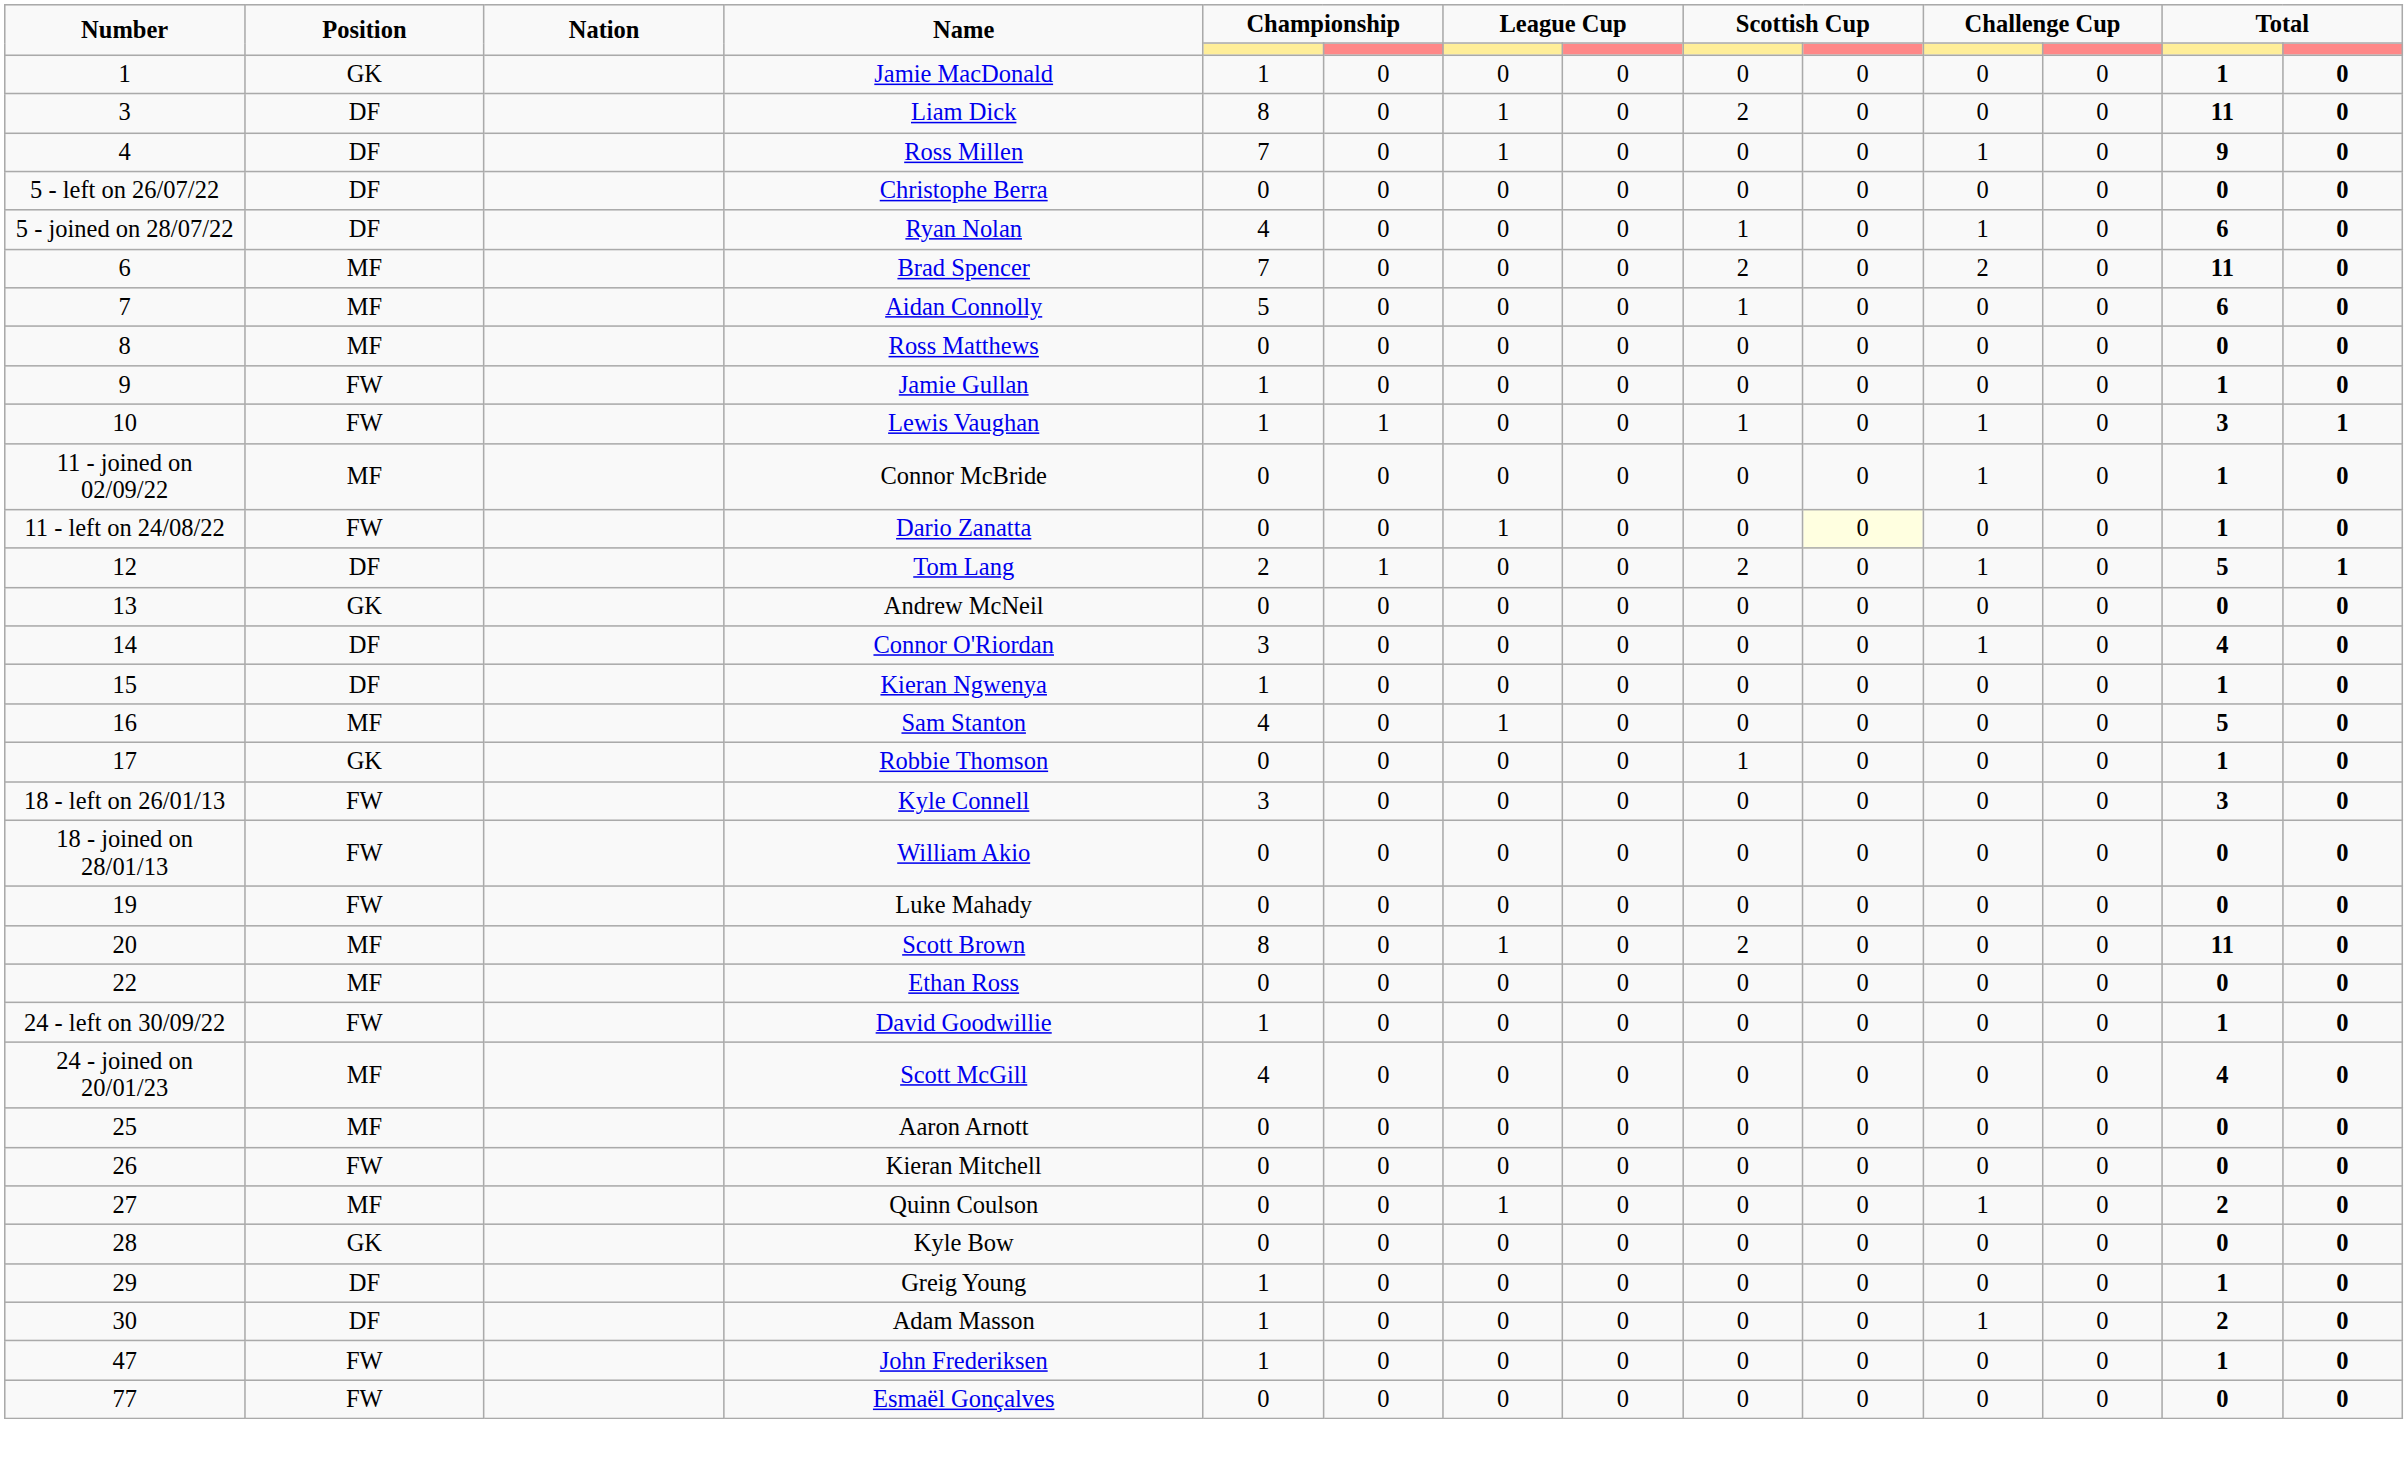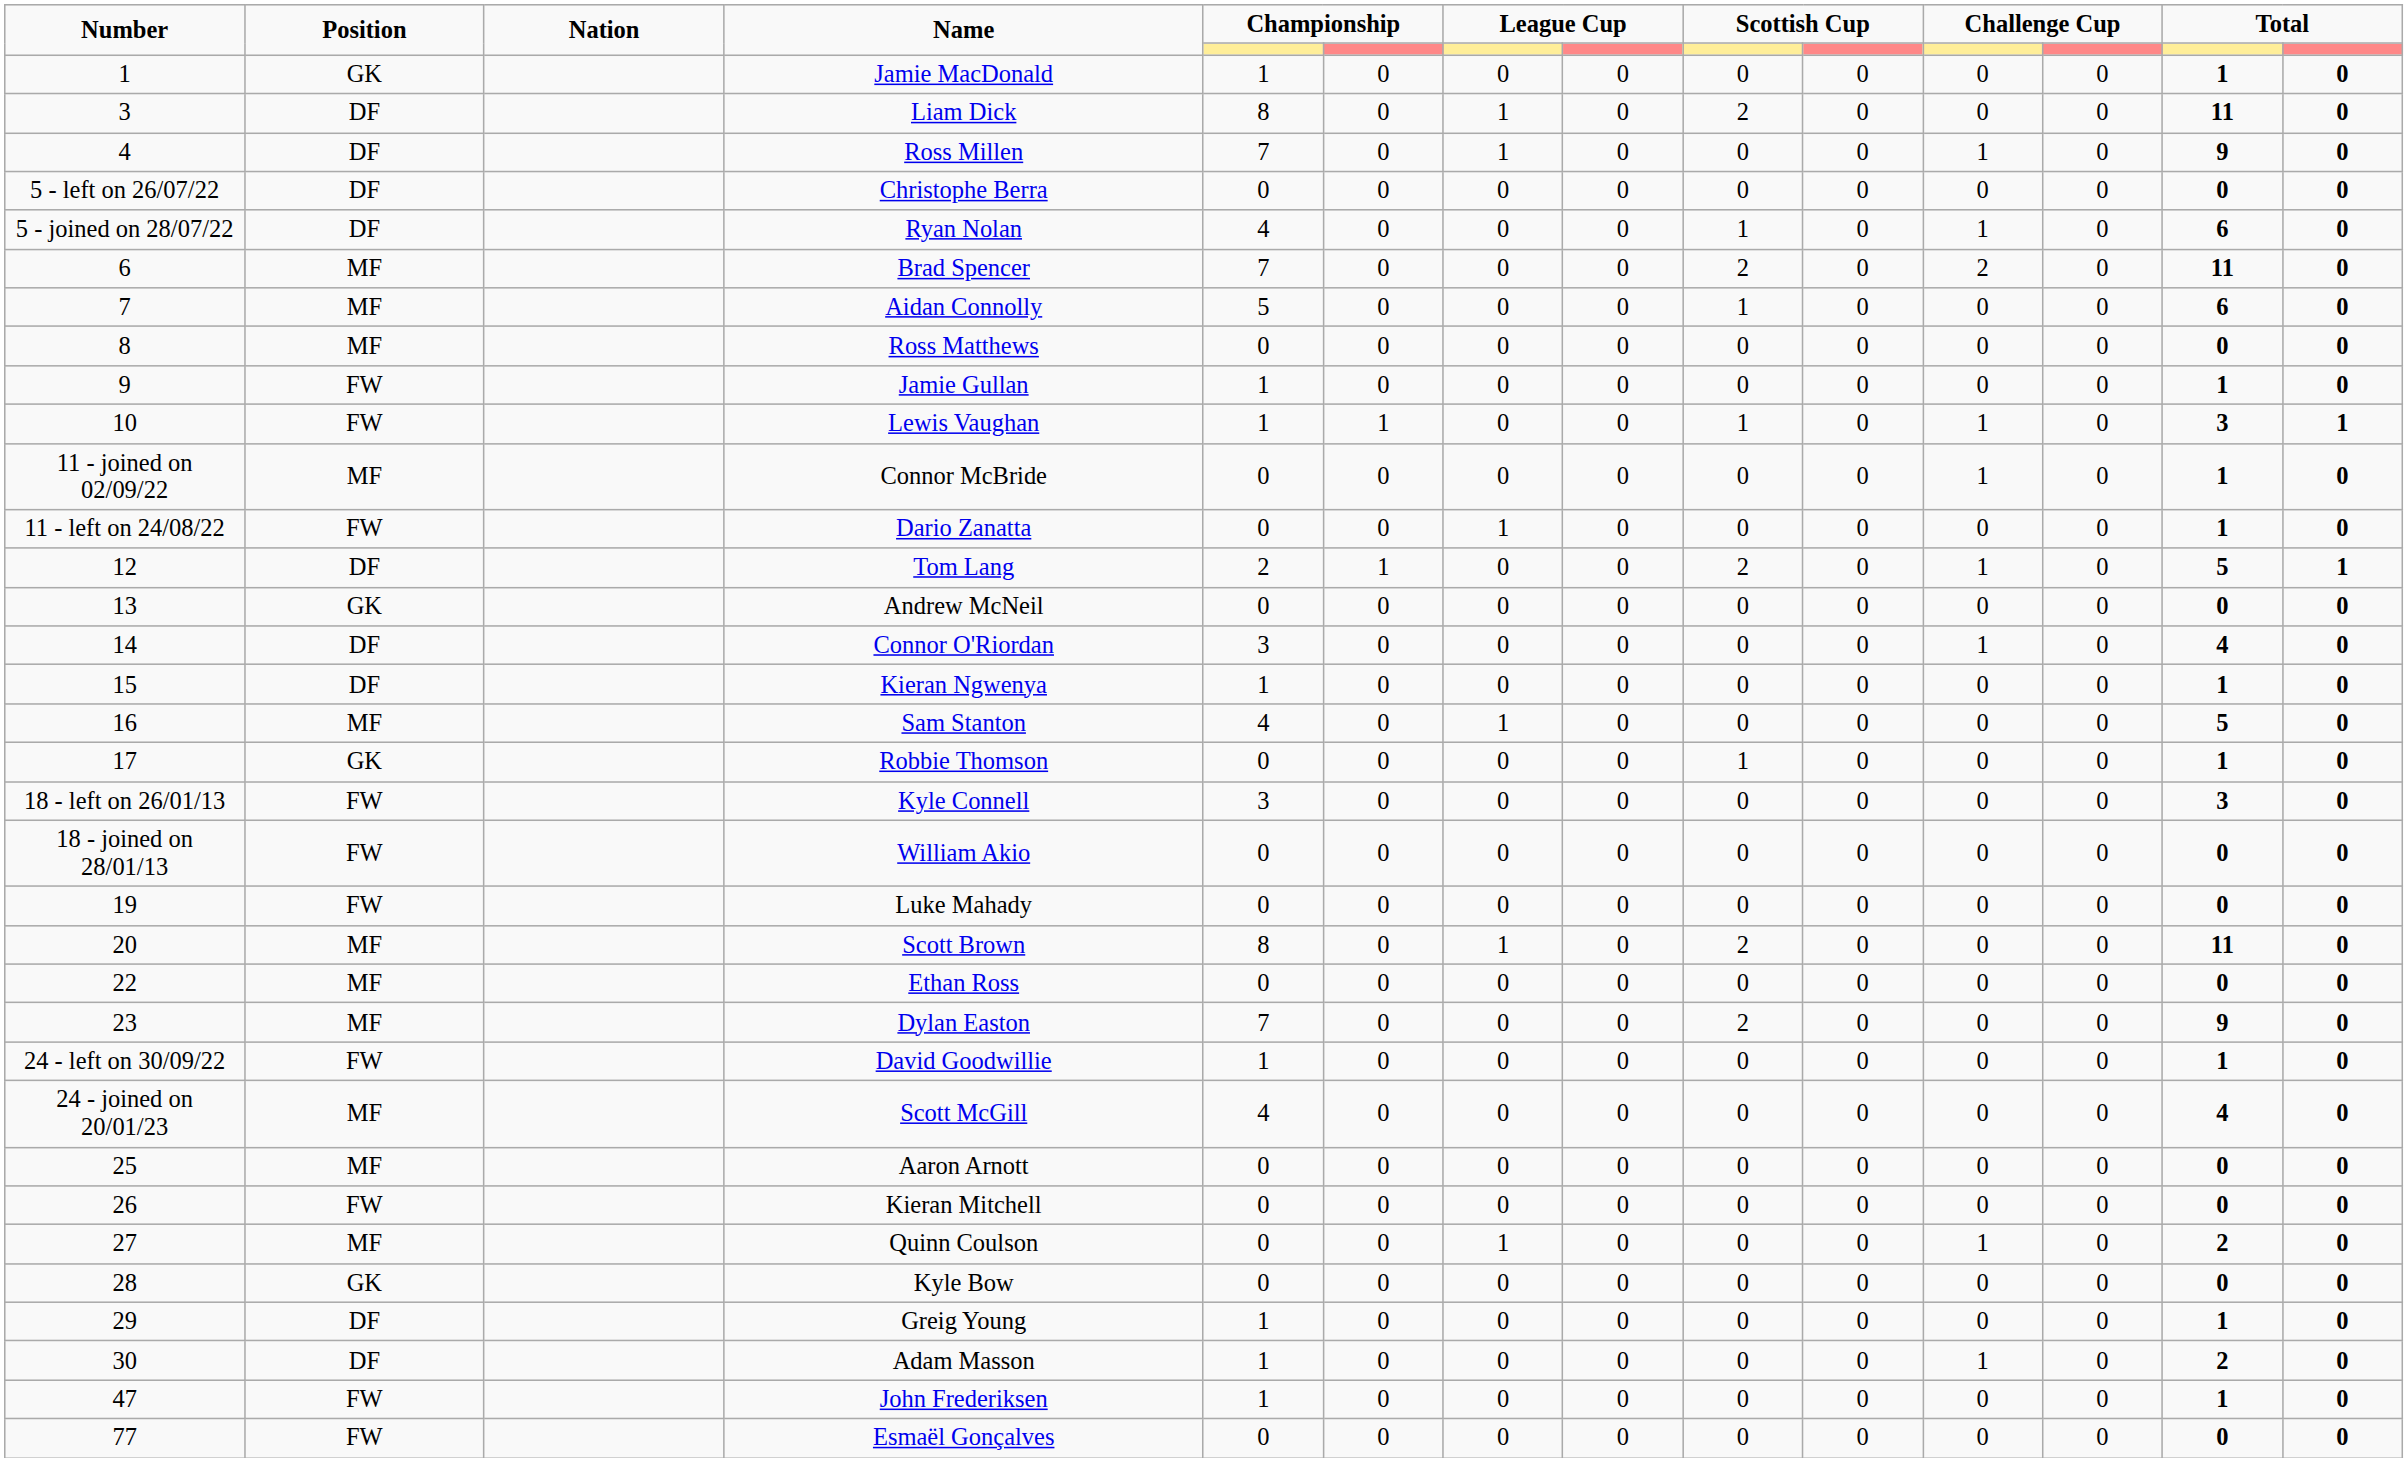Dario Zanatta | column 10: lightyellow background -> no background
+ row: 23 | MF | Dylan Easton | 7 | 0 | 0 | 0 | 2 | 0 | 0 | 0 | 9 | 0
